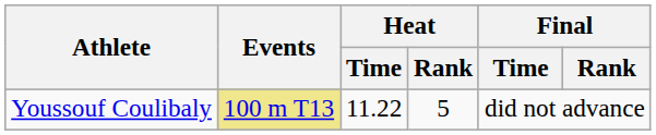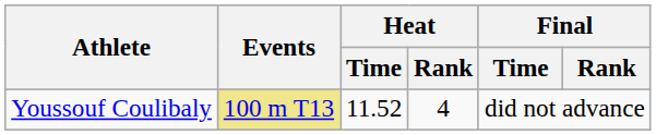Youssouf Coulibaly | Heat / Time: 11.22 -> 11.52
Youssouf Coulibaly | Heat / Rank: 5 -> 4
